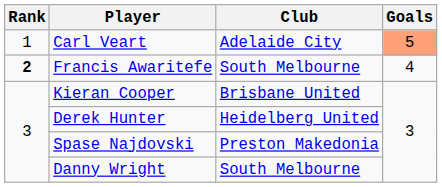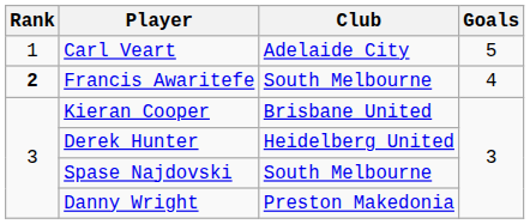Carl Veart | Goals: lightsalmon background -> no background
Spase Najdovski | Club: Preston Makedonia -> South Melbourne
Danny Wright | Club: South Melbourne -> Preston Makedonia
